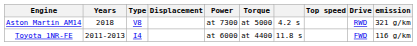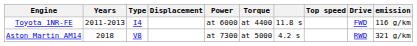rows swapped: Toyota 1NR-FE <-> Aston Martin AM14
